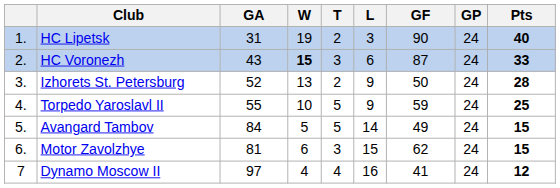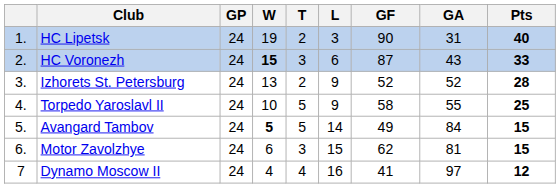columns swapped: GP <-> GA
Izhorets St. Petersburg | GF: 50 -> 52
Torpedo Yaroslavl II | GF: 59 -> 58
Avangard Tambov | W: normal -> bold
